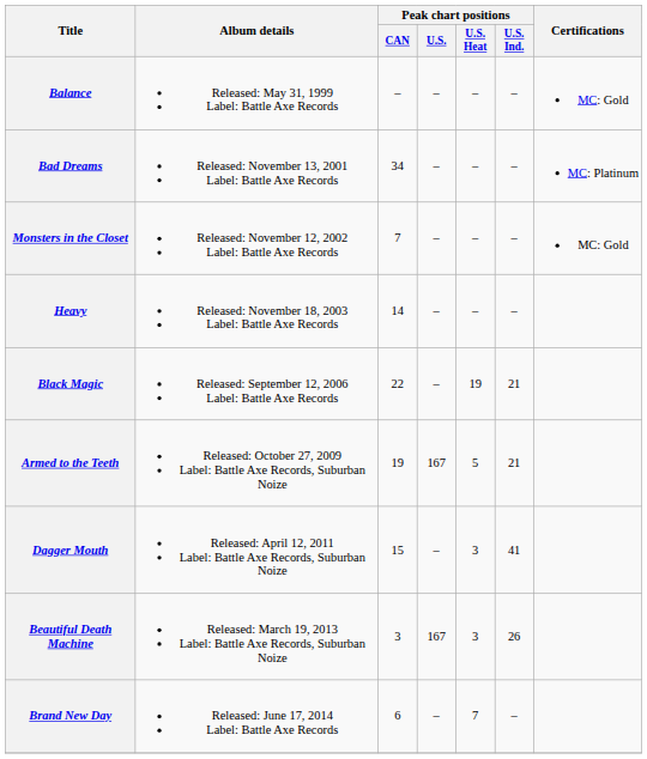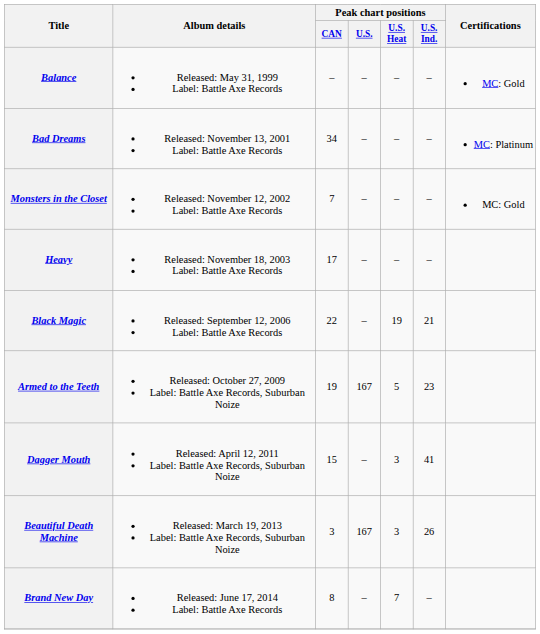Heavy | Peak chart positions / CAN: 14 -> 17
Armed to the Teeth | Peak chart positions / U.S. Ind.: 21 -> 23
Brand New Day | Peak chart positions / CAN: 6 -> 8
